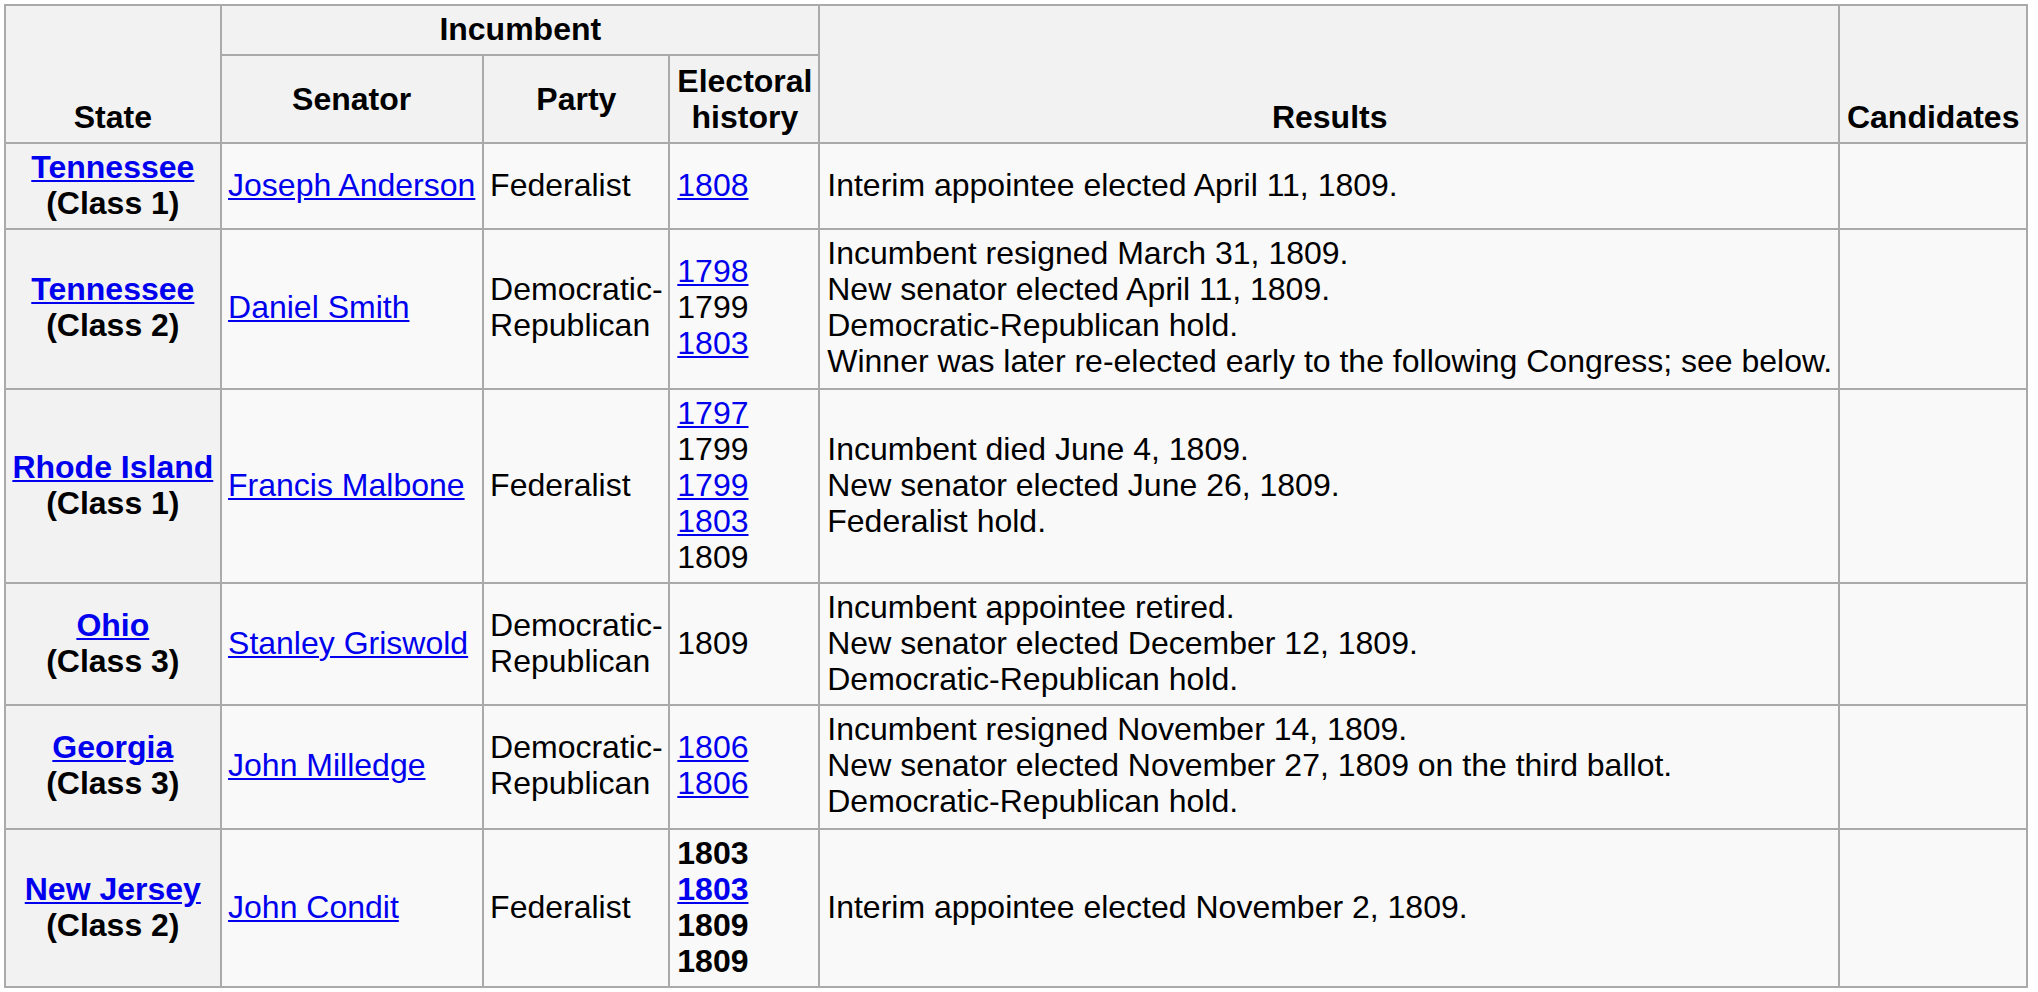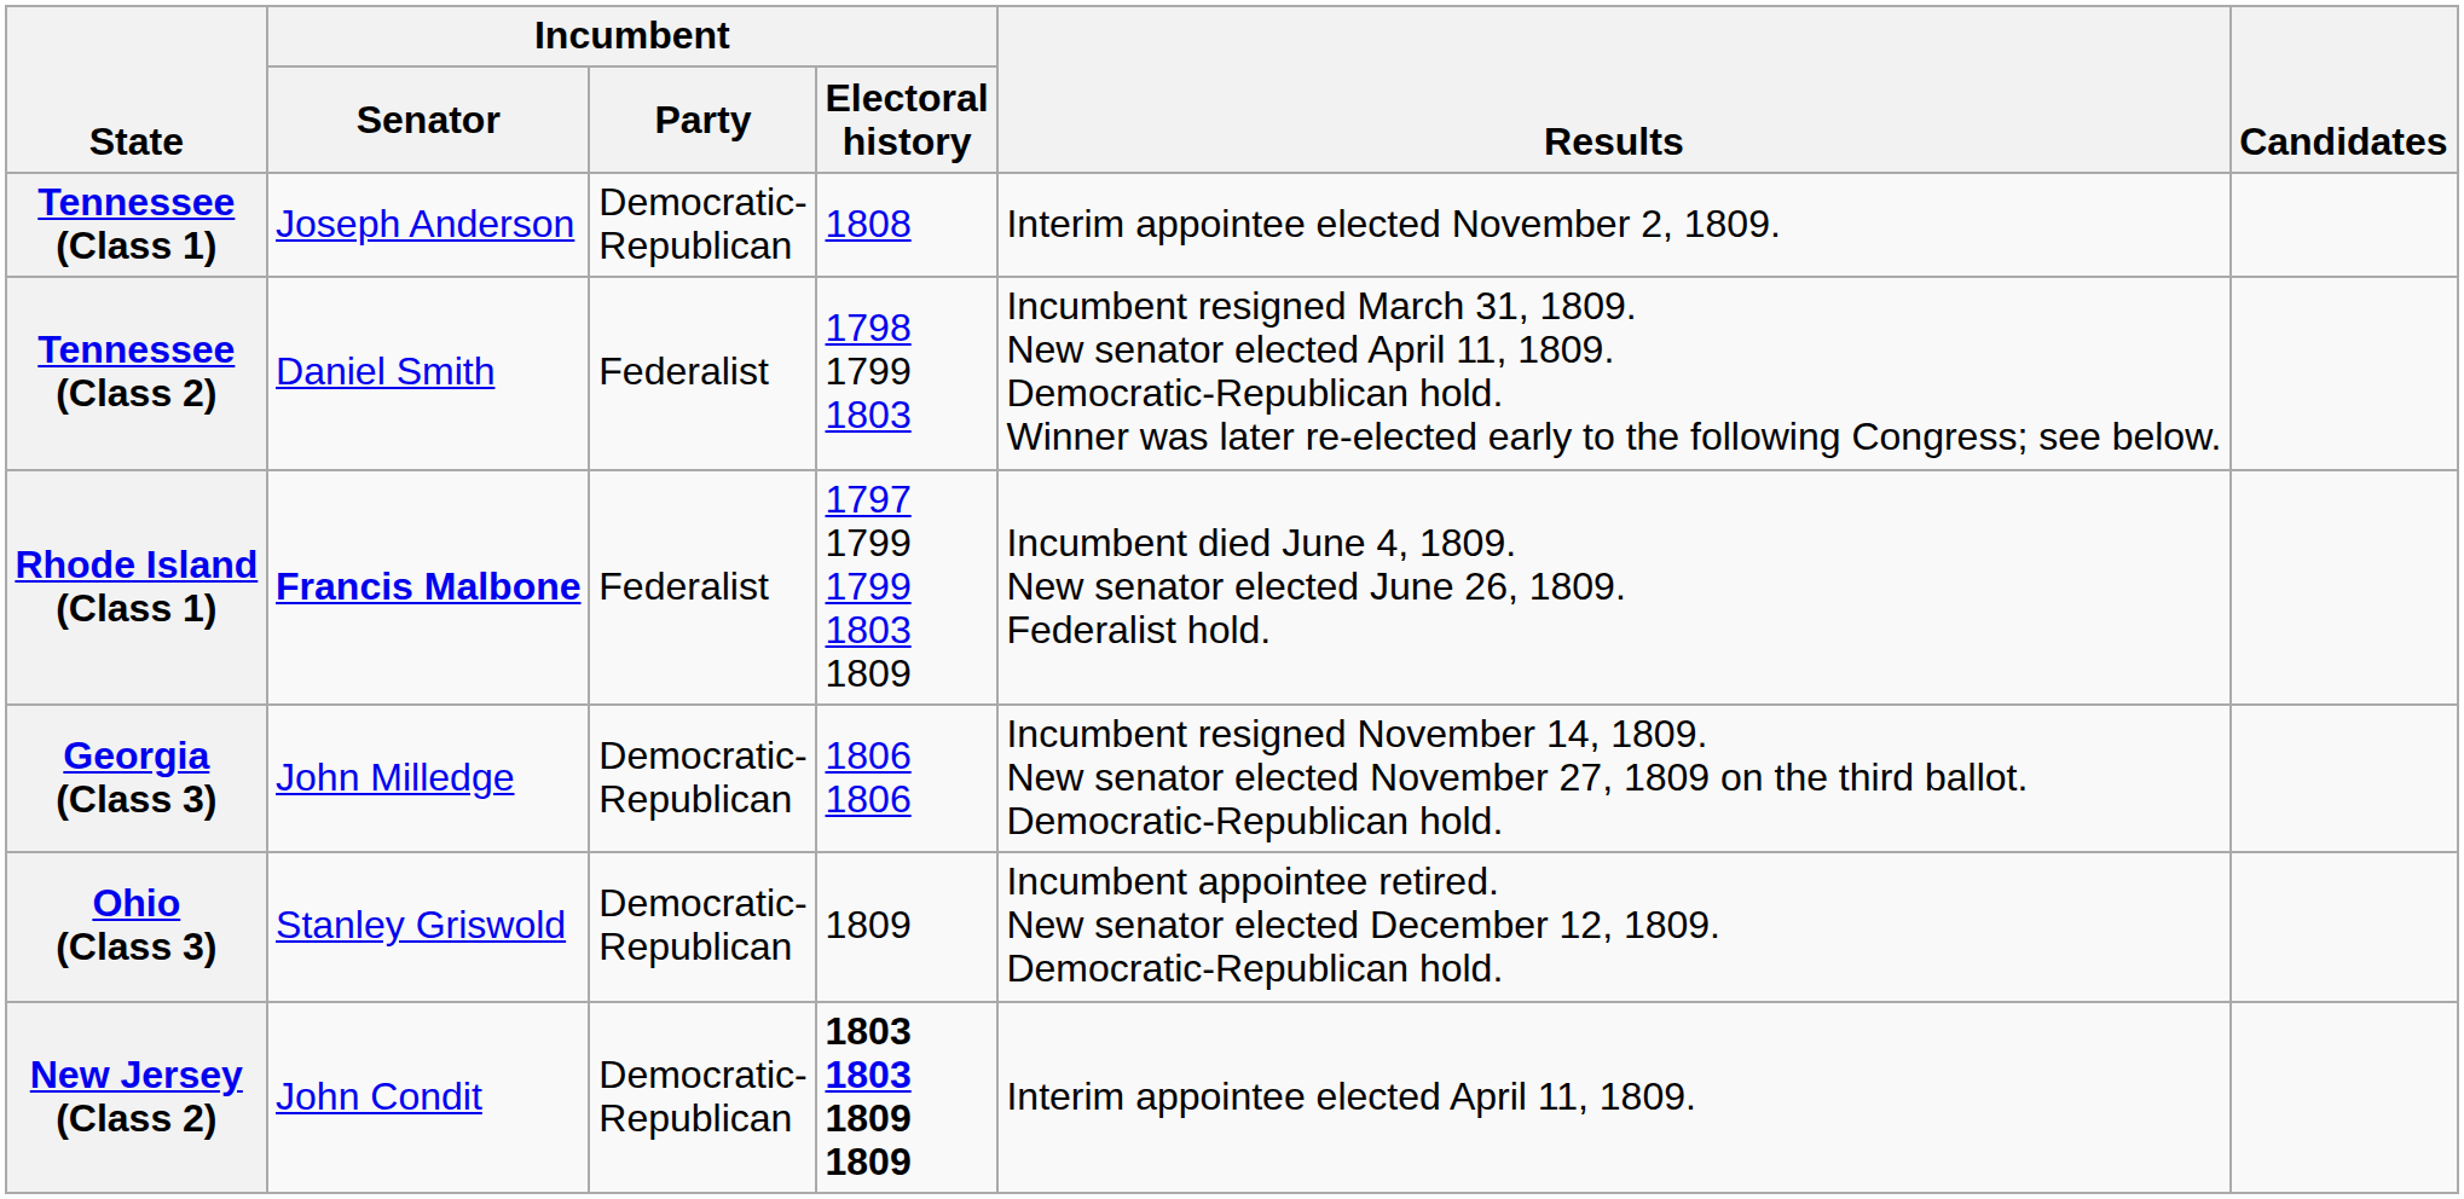Tennessee (Class 1) | Incumbent / Party: Federalist -> Democratic- Republican
Tennessee (Class 1) | Results: Interim appointee elected April 11, 1809. -> Interim appointee elected November 2, 1809.
Tennessee (Class 2) | Incumbent / Party: Democratic- Republican -> Federalist
Rhode Island (Class 1) | Incumbent / Senator: normal -> bold
rows swapped: Ohio (Class 3) <-> Georgia (Class 3)
New Jersey (Class 2) | Incumbent / Party: Federalist -> Democratic- Republican
New Jersey (Class 2) | Results: Interim appointee elected November 2, 1809. -> Interim appointee elected April 11, 1809.
